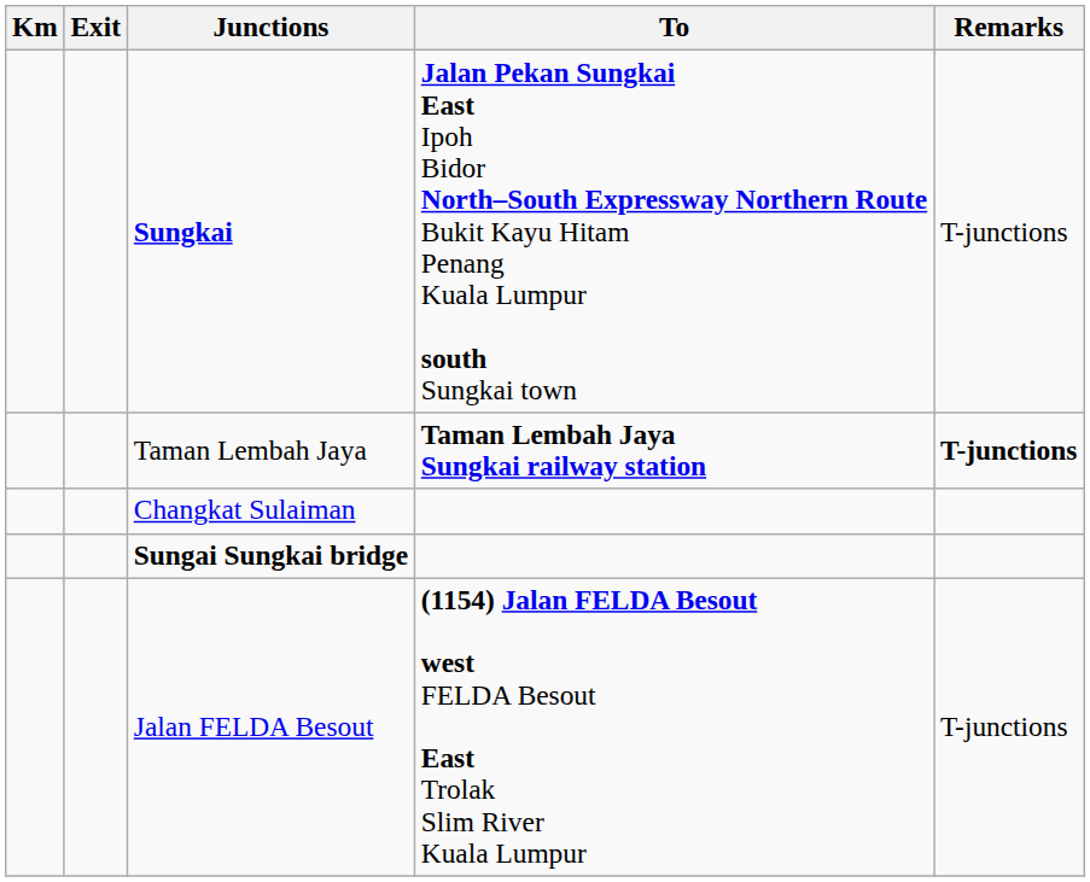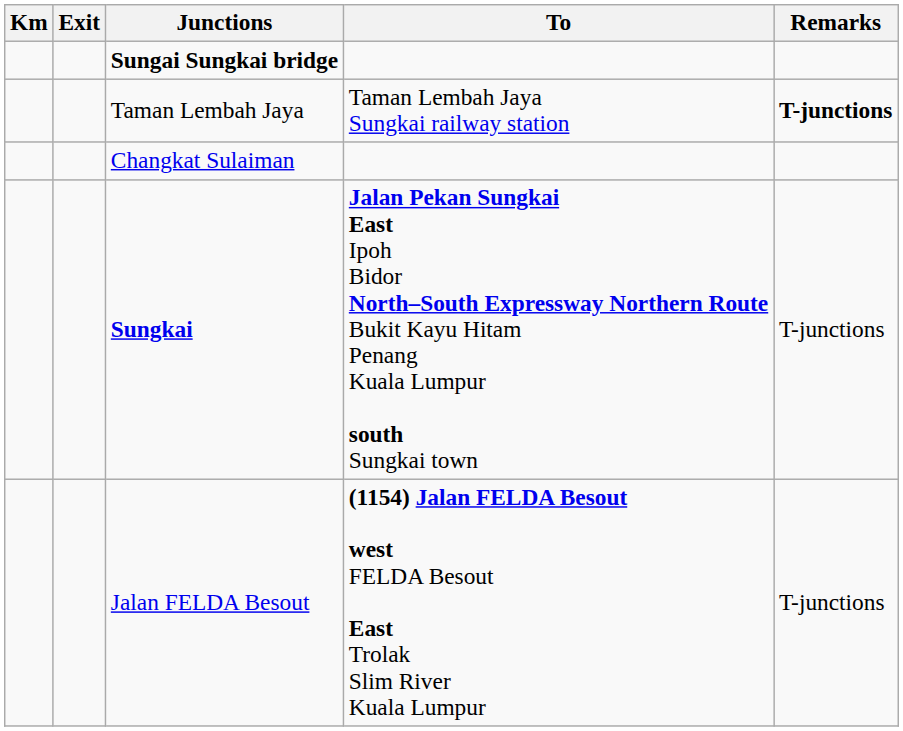rows swapped: Sungkai <-> Sungai Sungkai bridge
Taman Lembah Jaya | To: bold -> normal
